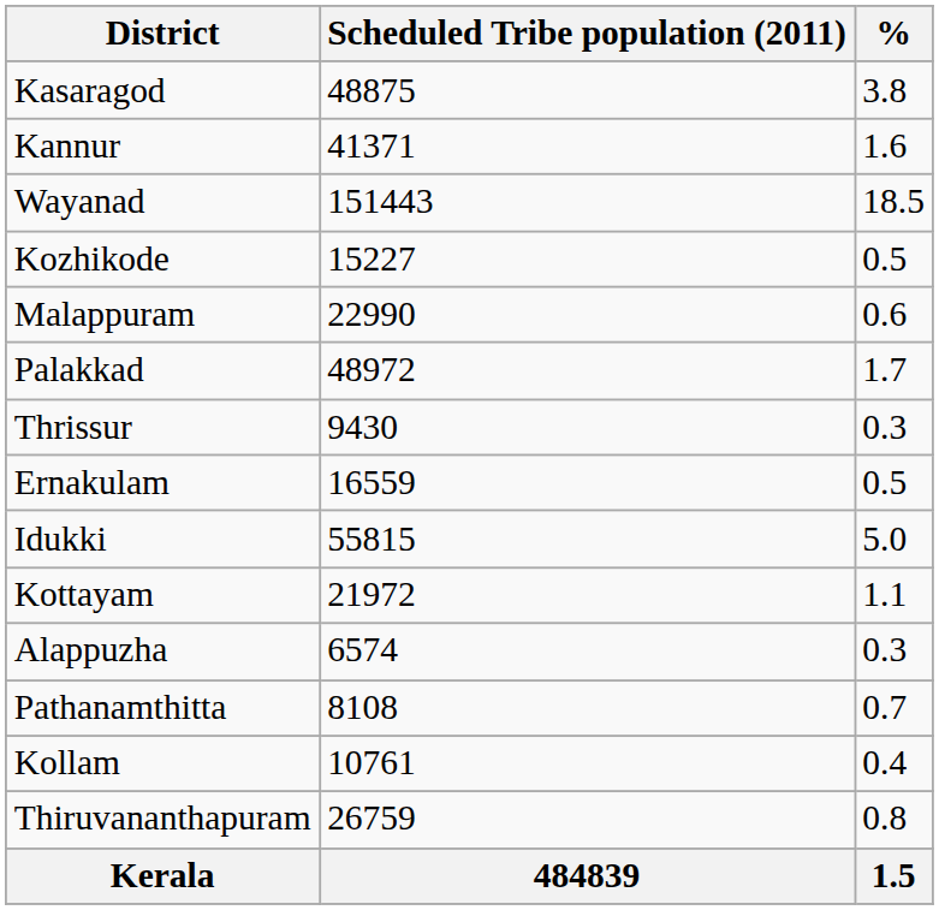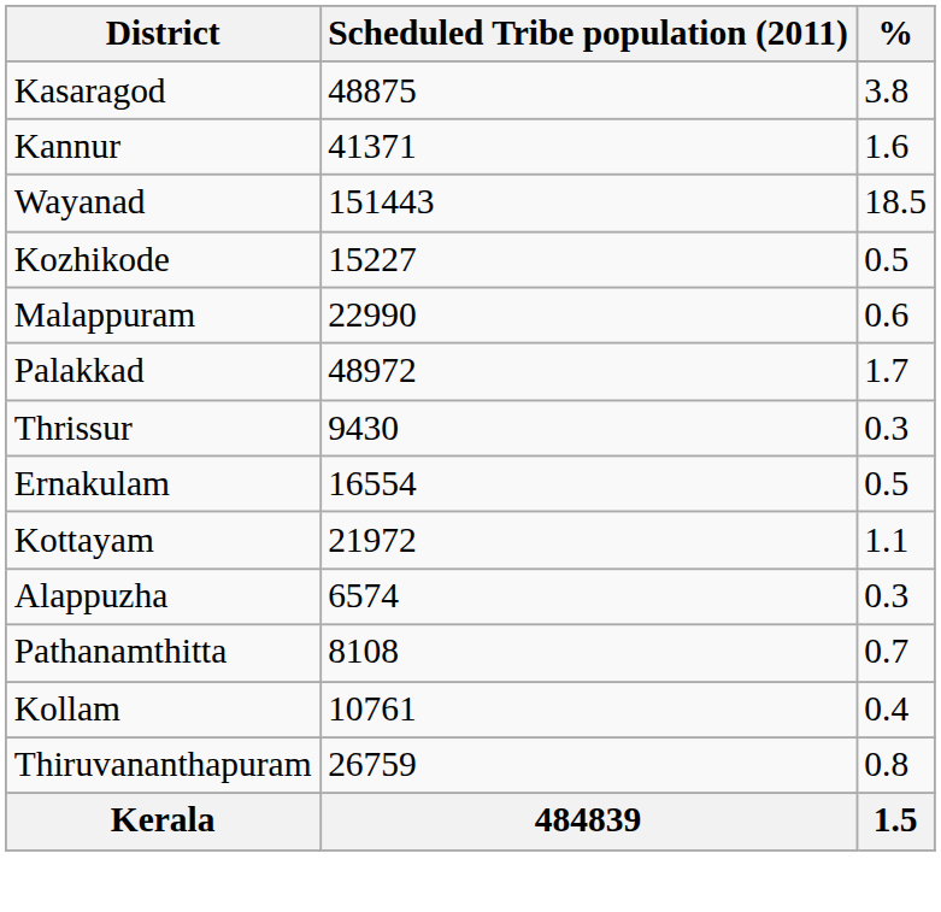Ernakulam | Scheduled Tribe population (2011): 16559 -> 16554
- row: Idukki | 55815 | 5.0
